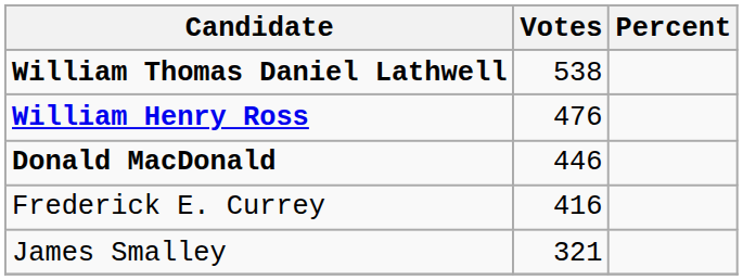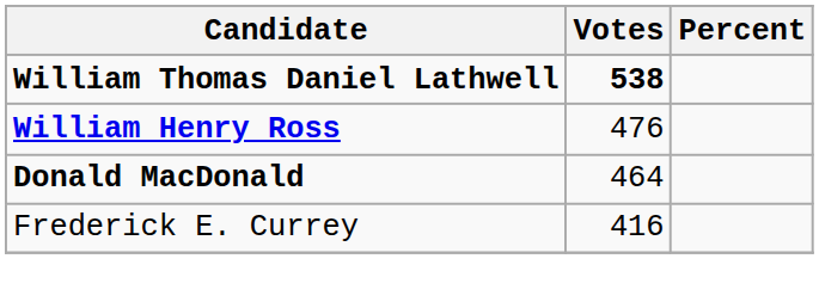William Thomas Daniel Lathwell | Votes: normal -> bold
Donald MacDonald | Votes: 446 -> 464
- row: James Smalley | 321
